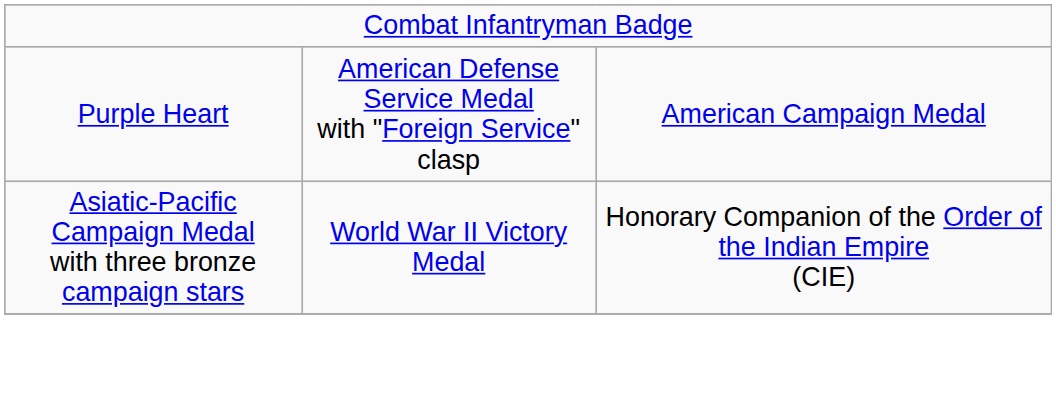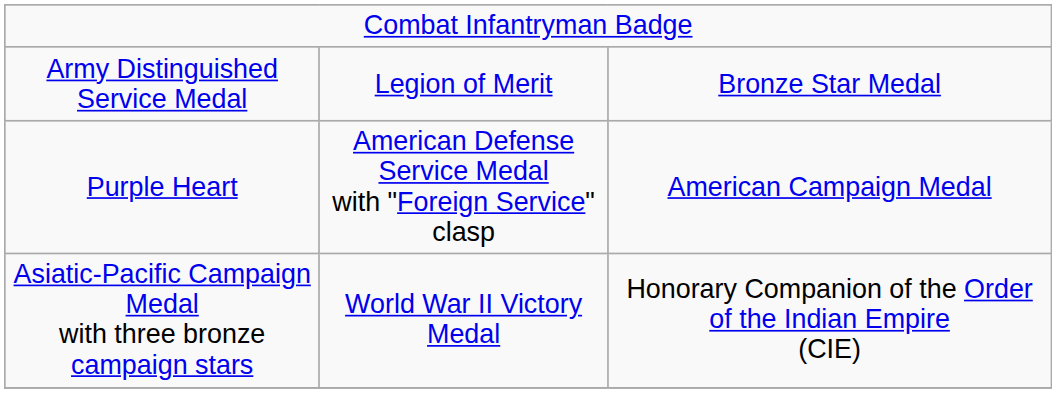+ row: Army Distinguished Service Medal | Legion of Merit | Bronze Star Medal
